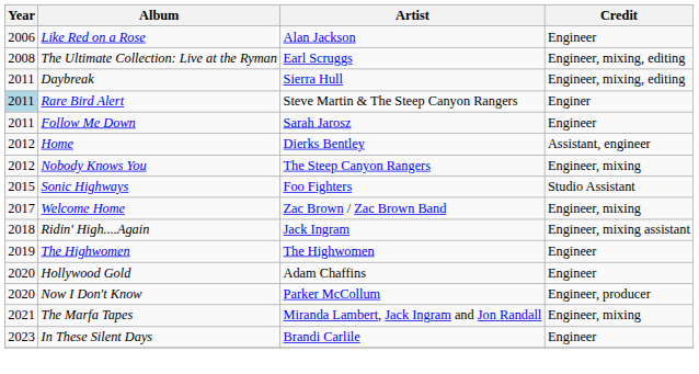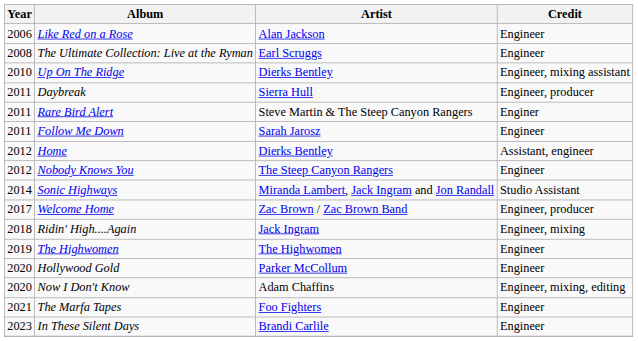The Ultimate Collection: Live at the Ryman | Credit: Engineer, mixing, editing -> Engineer
+ row: 2010 | Up On The Ridge | Dierks Bentley | Engineer, mixing assistant
Daybreak | Credit: Engineer, mixing, editing -> Engineer, producer
Rare Bird Alert | Year: lightblue background -> no background
Nobody Knows You | Credit: Engineer, mixing -> Engineer
Sonic Highways | Year: 2015 -> 2014
Sonic Highways | Artist: Foo Fighters -> Miranda Lambert, Jack Ingram and Jon Randall
Welcome Home | Credit: Engineer, mixing -> Engineer, producer
Ridin' High....Again | Credit: Engineer, mixing assistant -> Engineer, mixing
Hollywood Gold | Artist: Adam Chaffins -> Parker McCollum
Now I Don't Know | Artist: Parker McCollum -> Adam Chaffins
Now I Don't Know | Credit: Engineer, producer -> Engineer, mixing, editing
The Marfa Tapes | Artist: Miranda Lambert, Jack Ingram and Jon Randall -> Foo Fighters
The Marfa Tapes | Credit: Engineer, mixing -> Engineer
